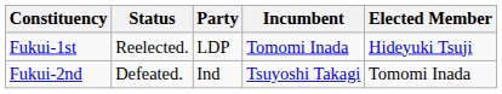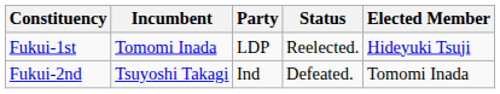columns swapped: Incumbent <-> Status
